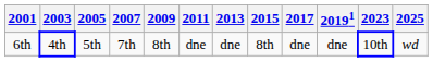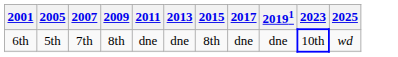- column: 2003 | 4th
